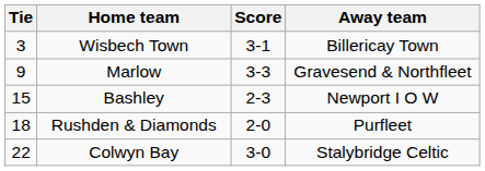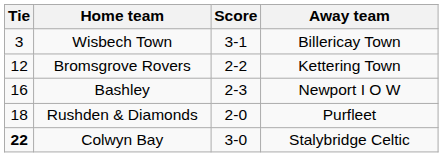- row: 9 | Marlow | 3-3 | Gravesend & Northfleet
+ row: 12 | Bromsgrove Rovers | 2-2 | Kettering Town
Bashley | Tie: 15 -> 16
Colwyn Bay | Tie: normal -> bold
